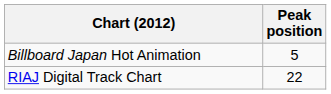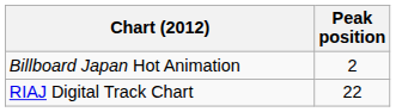Billboard Japan Hot Animation | Peak position: 5 -> 2
